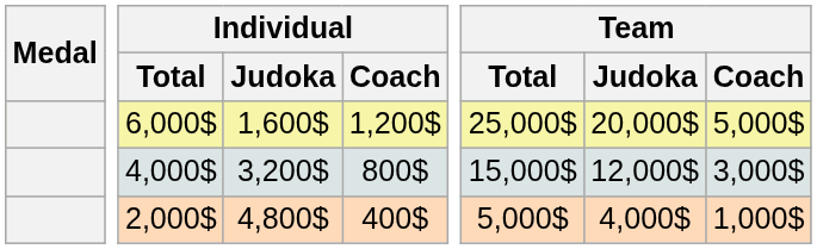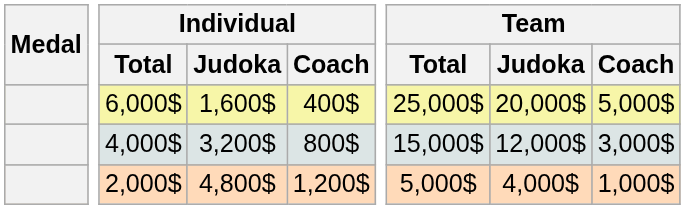6,000$ | Individual / Coach: 1,200$ -> 400$
2,000$ | Individual / Coach: 400$ -> 1,200$
